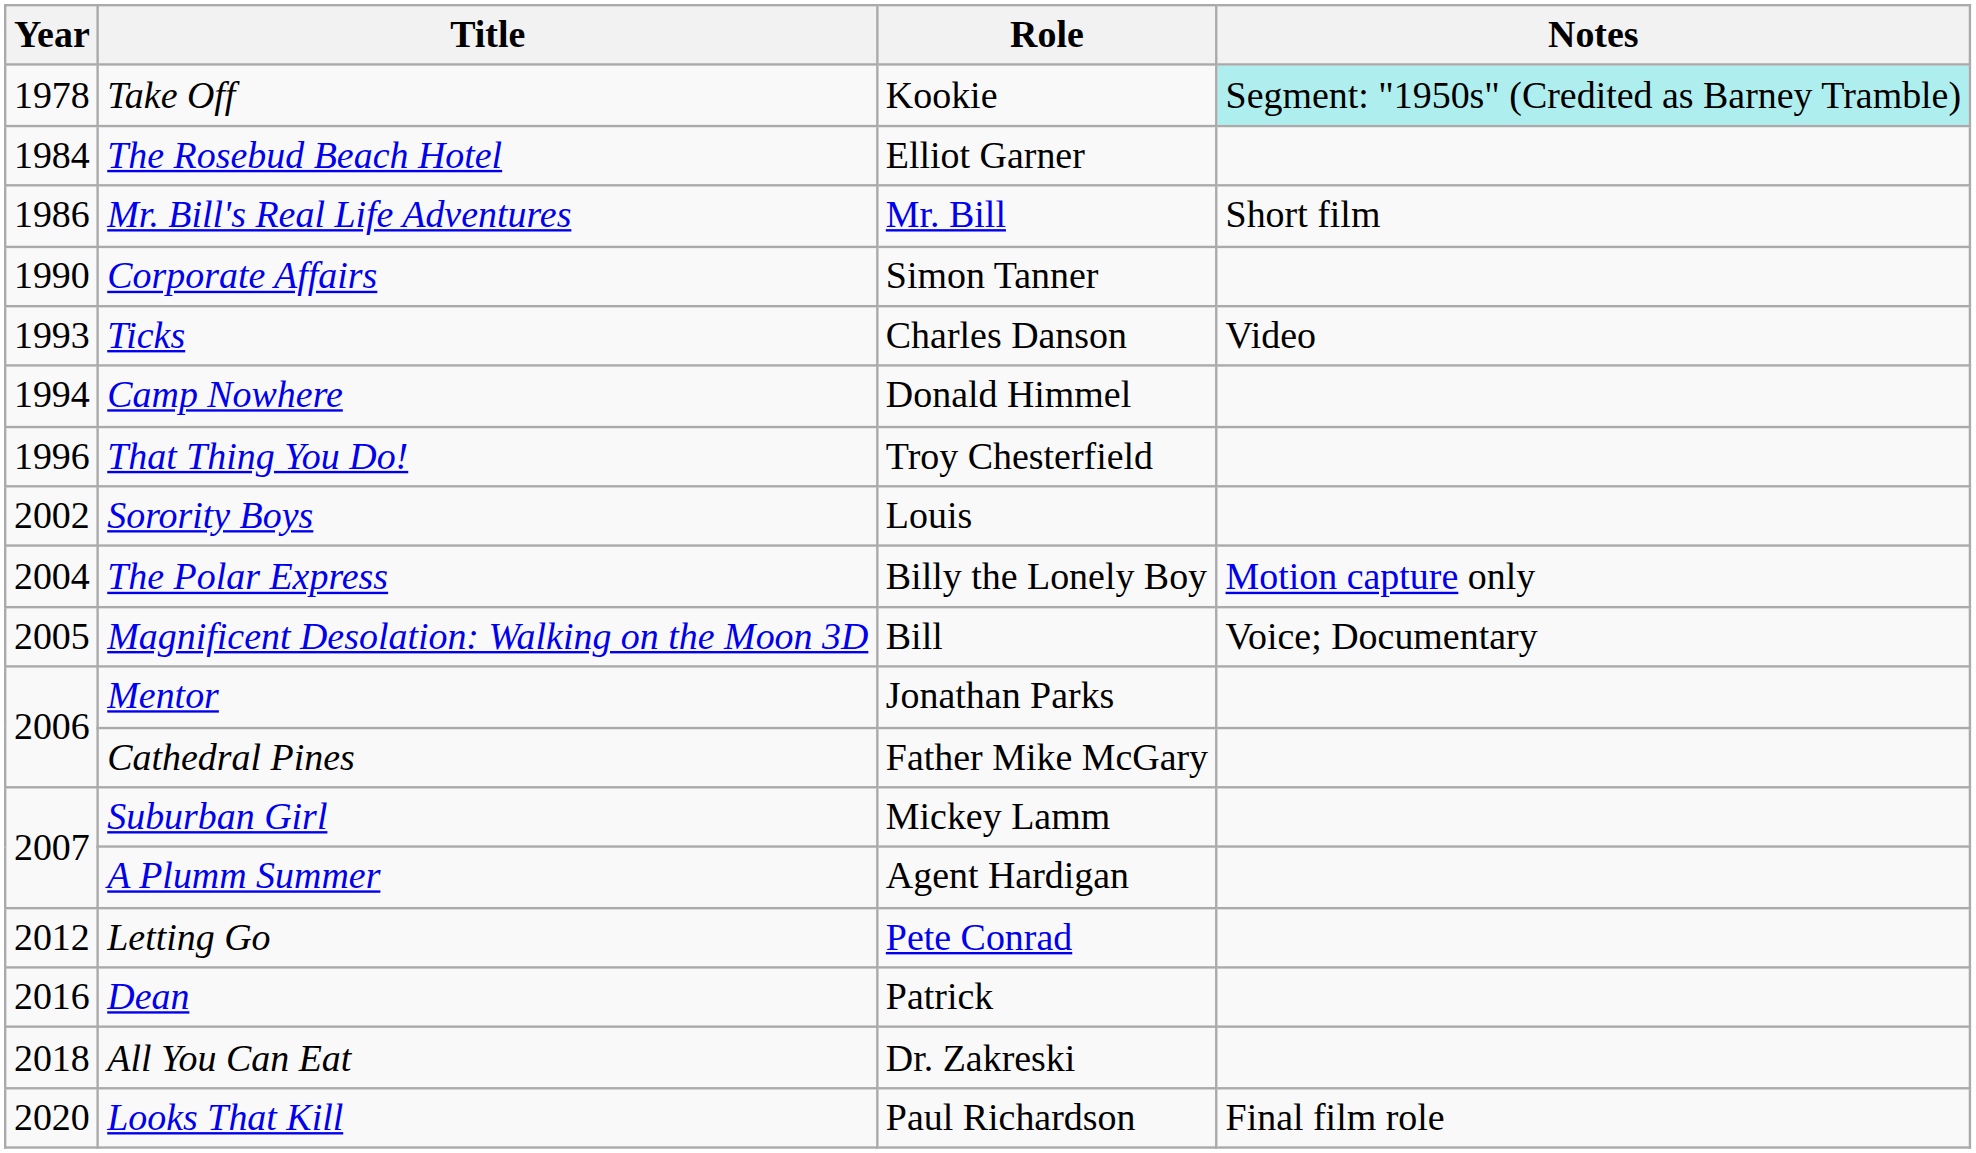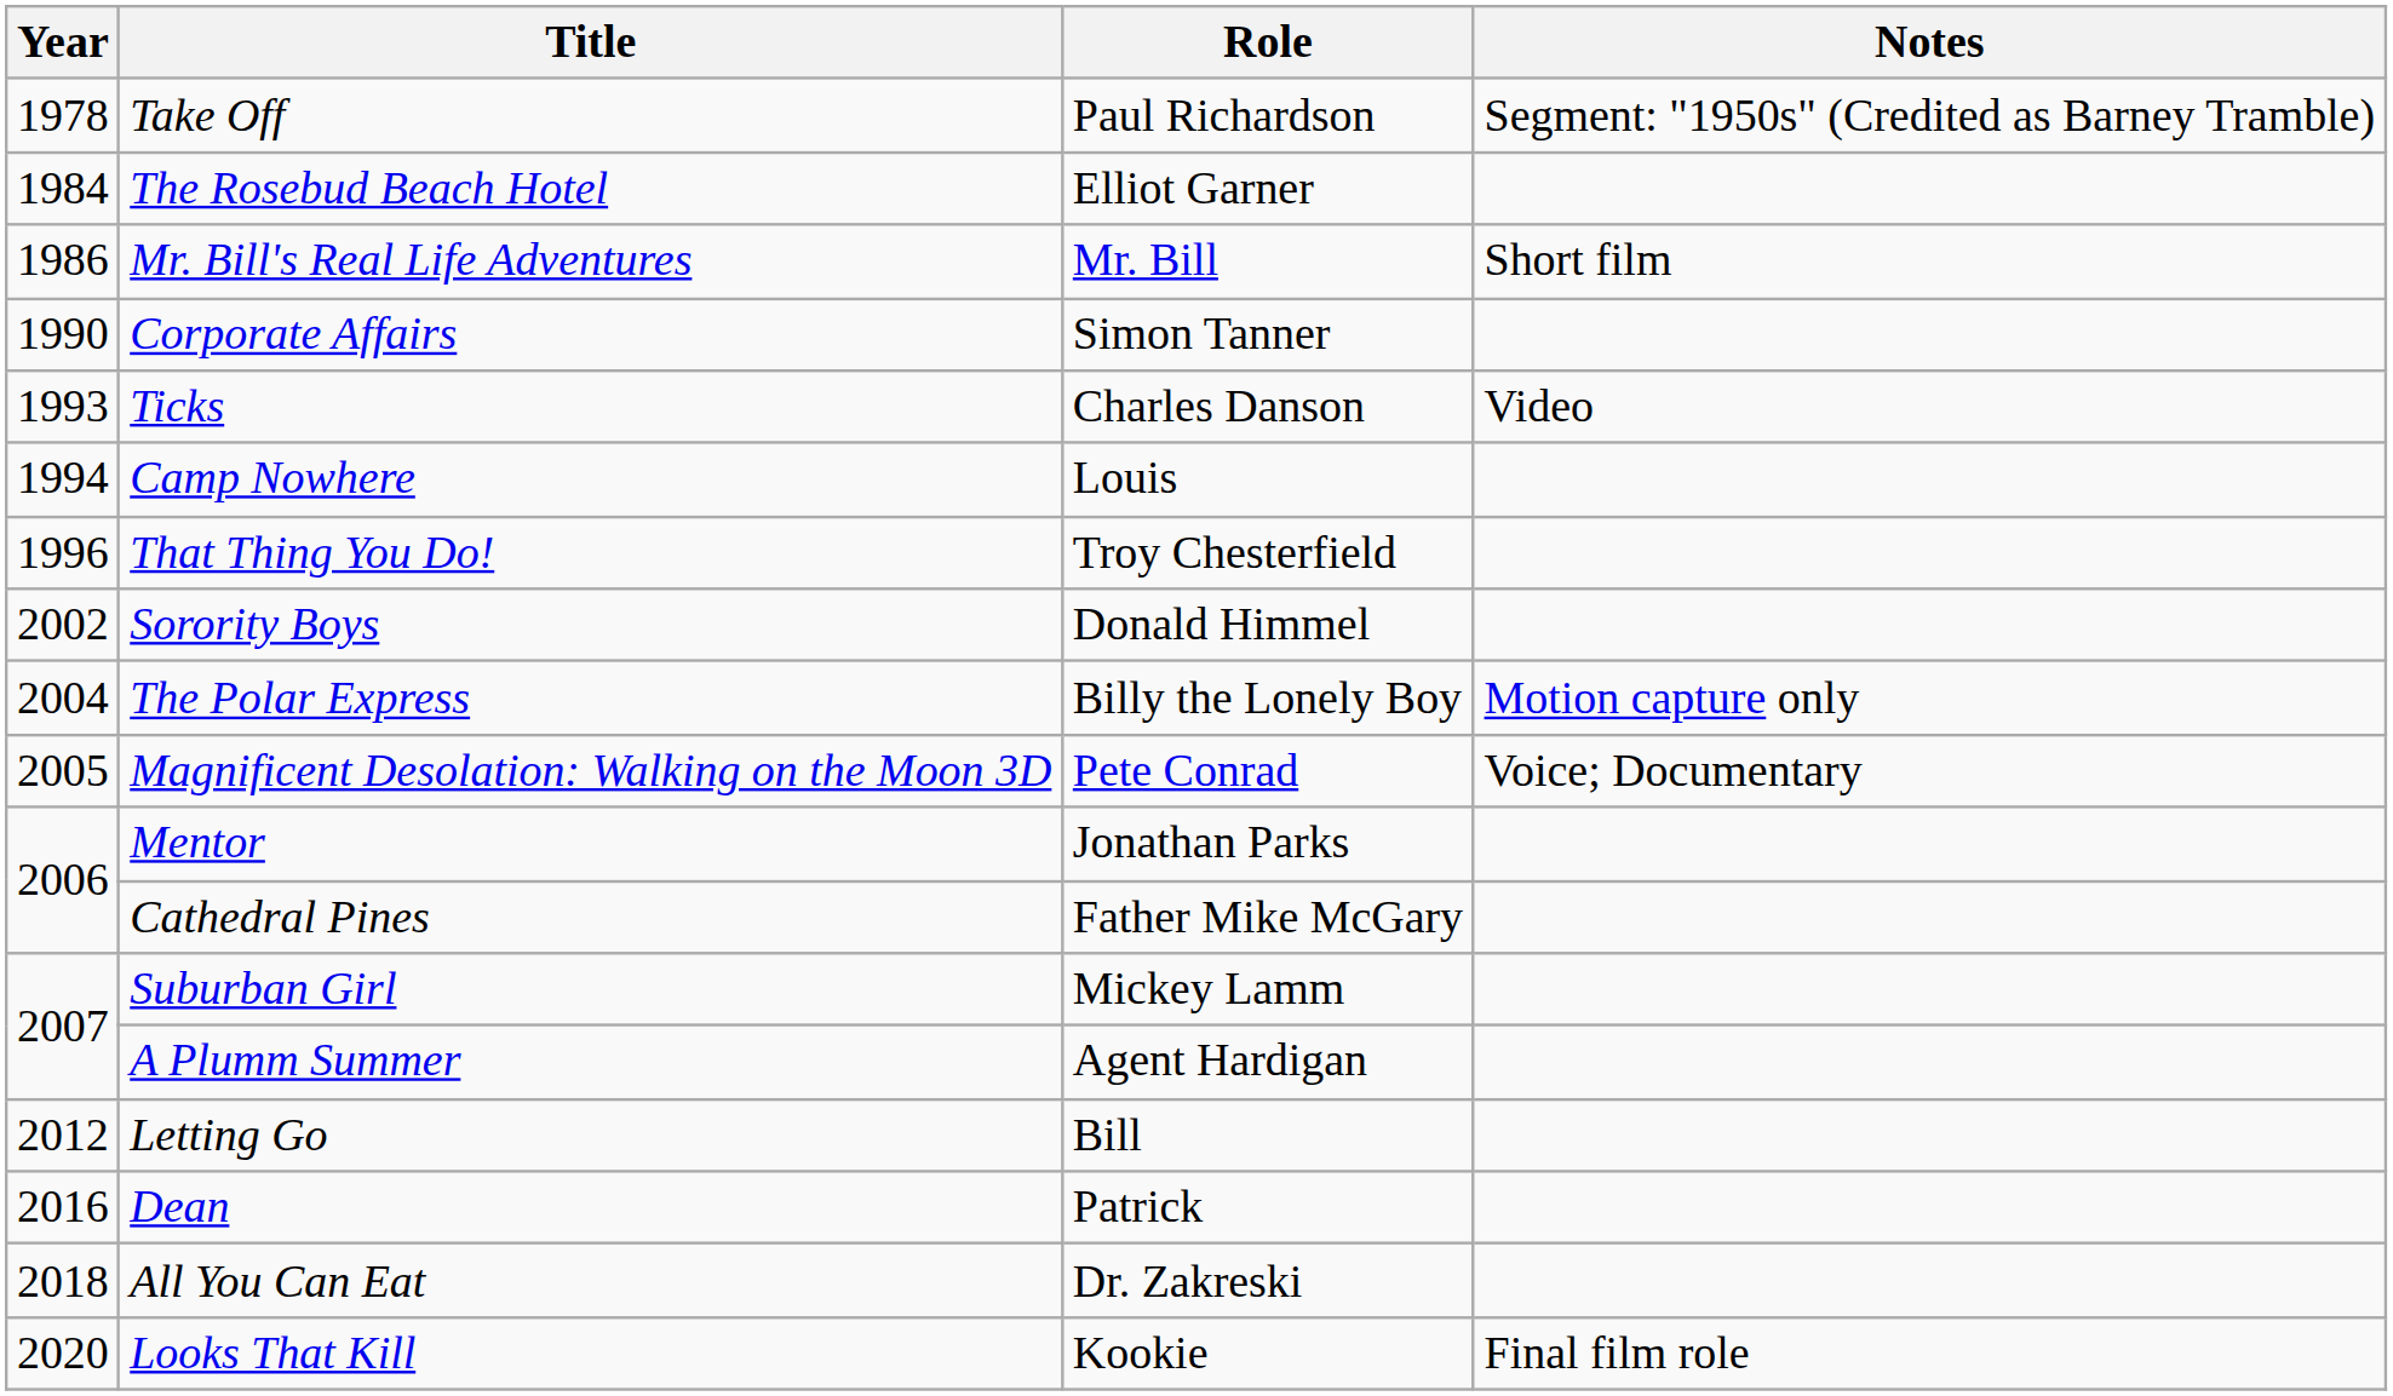Take Off | Role: Kookie -> Paul Richardson
Take Off | Notes: paleturquoise background -> no background
Camp Nowhere | Role: Donald Himmel -> Louis
Sorority Boys | Role: Louis -> Donald Himmel
Magnificent Desolation: Walking on the Moon 3D | Role: Bill -> Pete Conrad
Letting Go | Role: Pete Conrad -> Bill
Looks That Kill | Role: Paul Richardson -> Kookie
